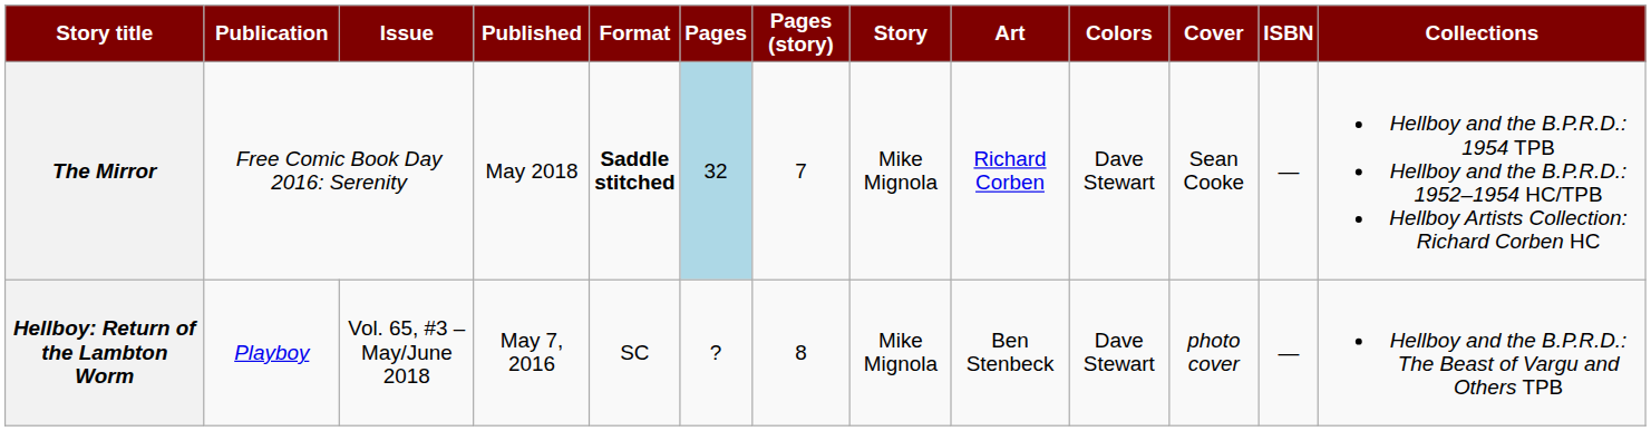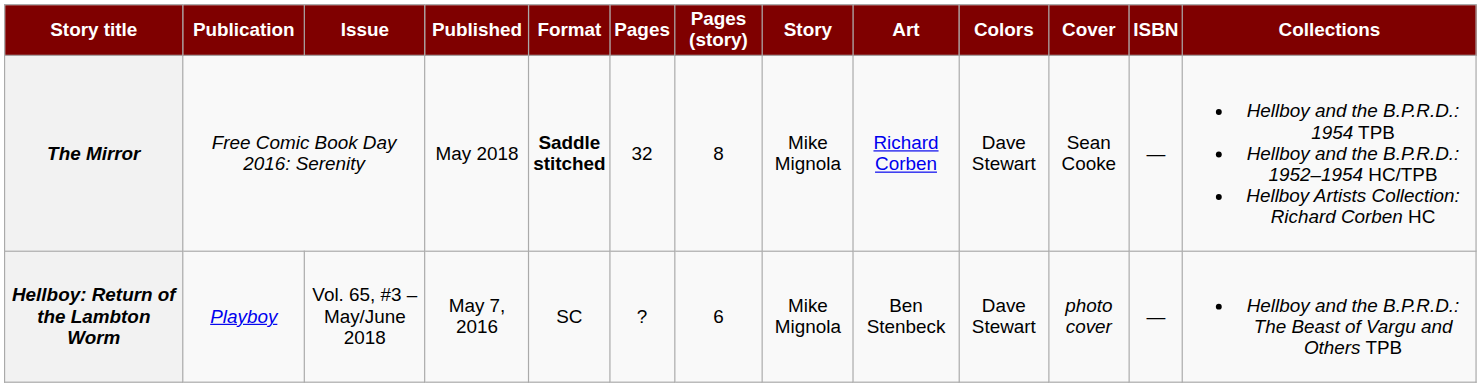The Mirror | Pages: lightblue background -> no background
The Mirror | Pages (story): 7 -> 8
Hellboy: Return of the Lambton Worm | Pages (story): 8 -> 6
